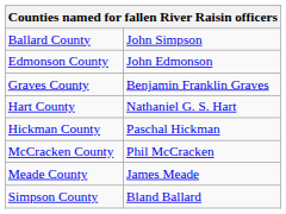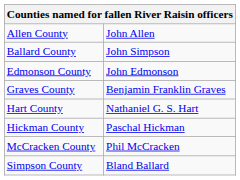+ row: Allen County | John Allen
- row: Meade County | James Meade
